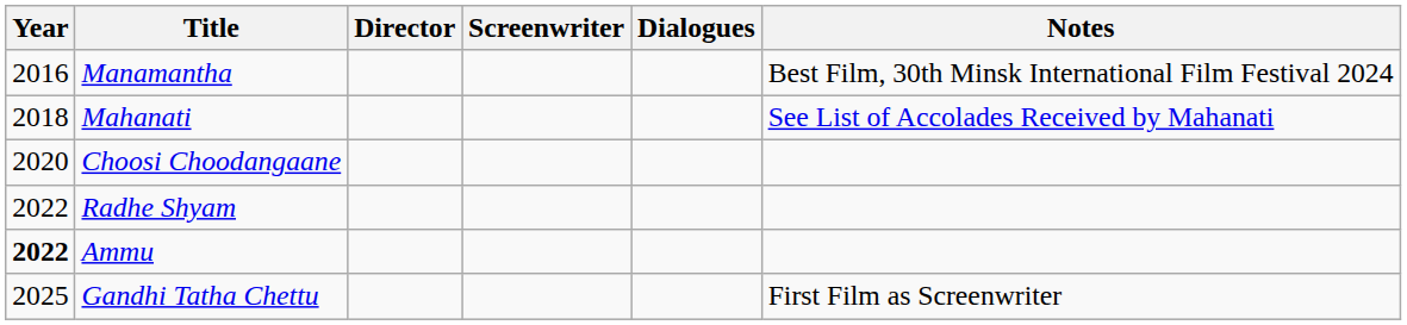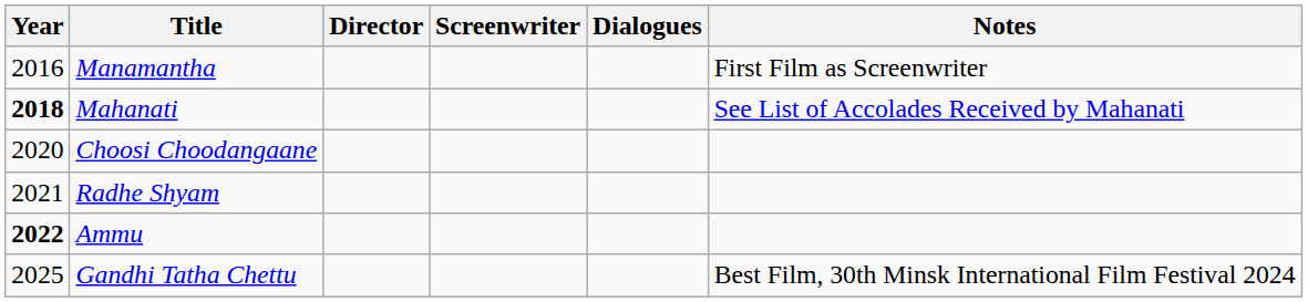Manamantha | Notes: Best Film, 30th Minsk International Film Festival 2024 -> First Film as Screenwriter
Mahanati | Year: normal -> bold
Radhe Shyam | Year: 2022 -> 2021
Gandhi Tatha Chettu | Notes: First Film as Screenwriter -> Best Film, 30th Minsk International Film Festival 2024
